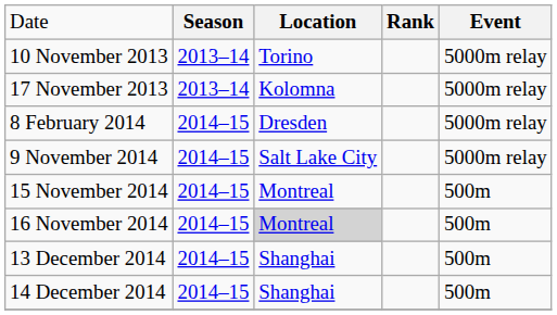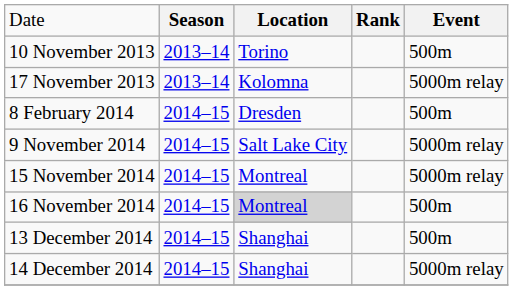10 November 2013 | column 5: 5000m relay -> 500m
8 February 2014 | column 5: 5000m relay -> 500m
15 November 2014 | column 5: 500m -> 5000m relay
14 December 2014 | column 5: 500m -> 5000m relay
